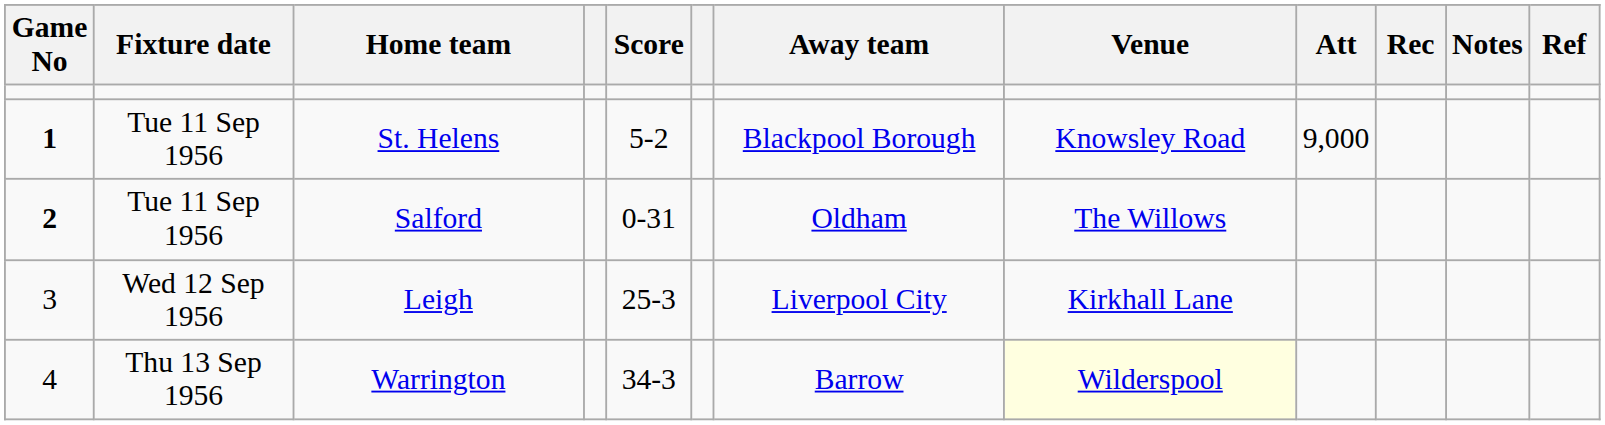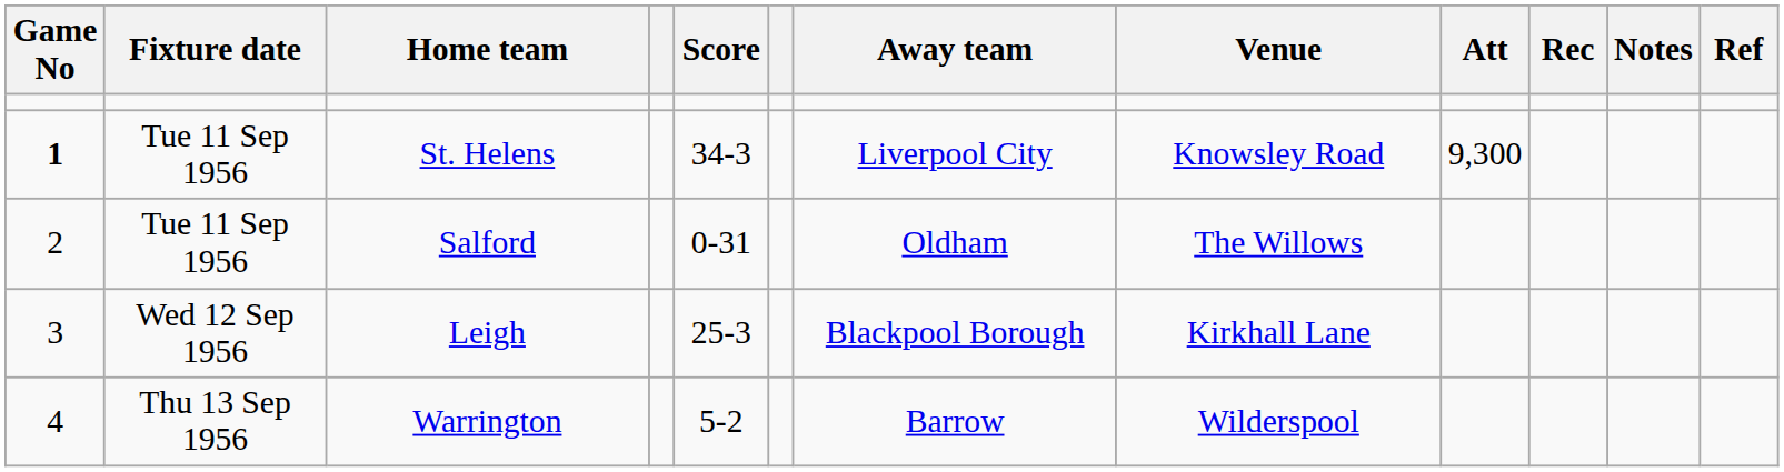St. Helens | Score: 5-2 -> 34-3
St. Helens | Away team: Blackpool Borough -> Liverpool City
St. Helens | Att: 9,000 -> 9,300
Salford | Game No: bold -> normal
Leigh | Away team: Liverpool City -> Blackpool Borough
Warrington | Score: 34-3 -> 5-2
Warrington | Venue: lightyellow background -> no background
